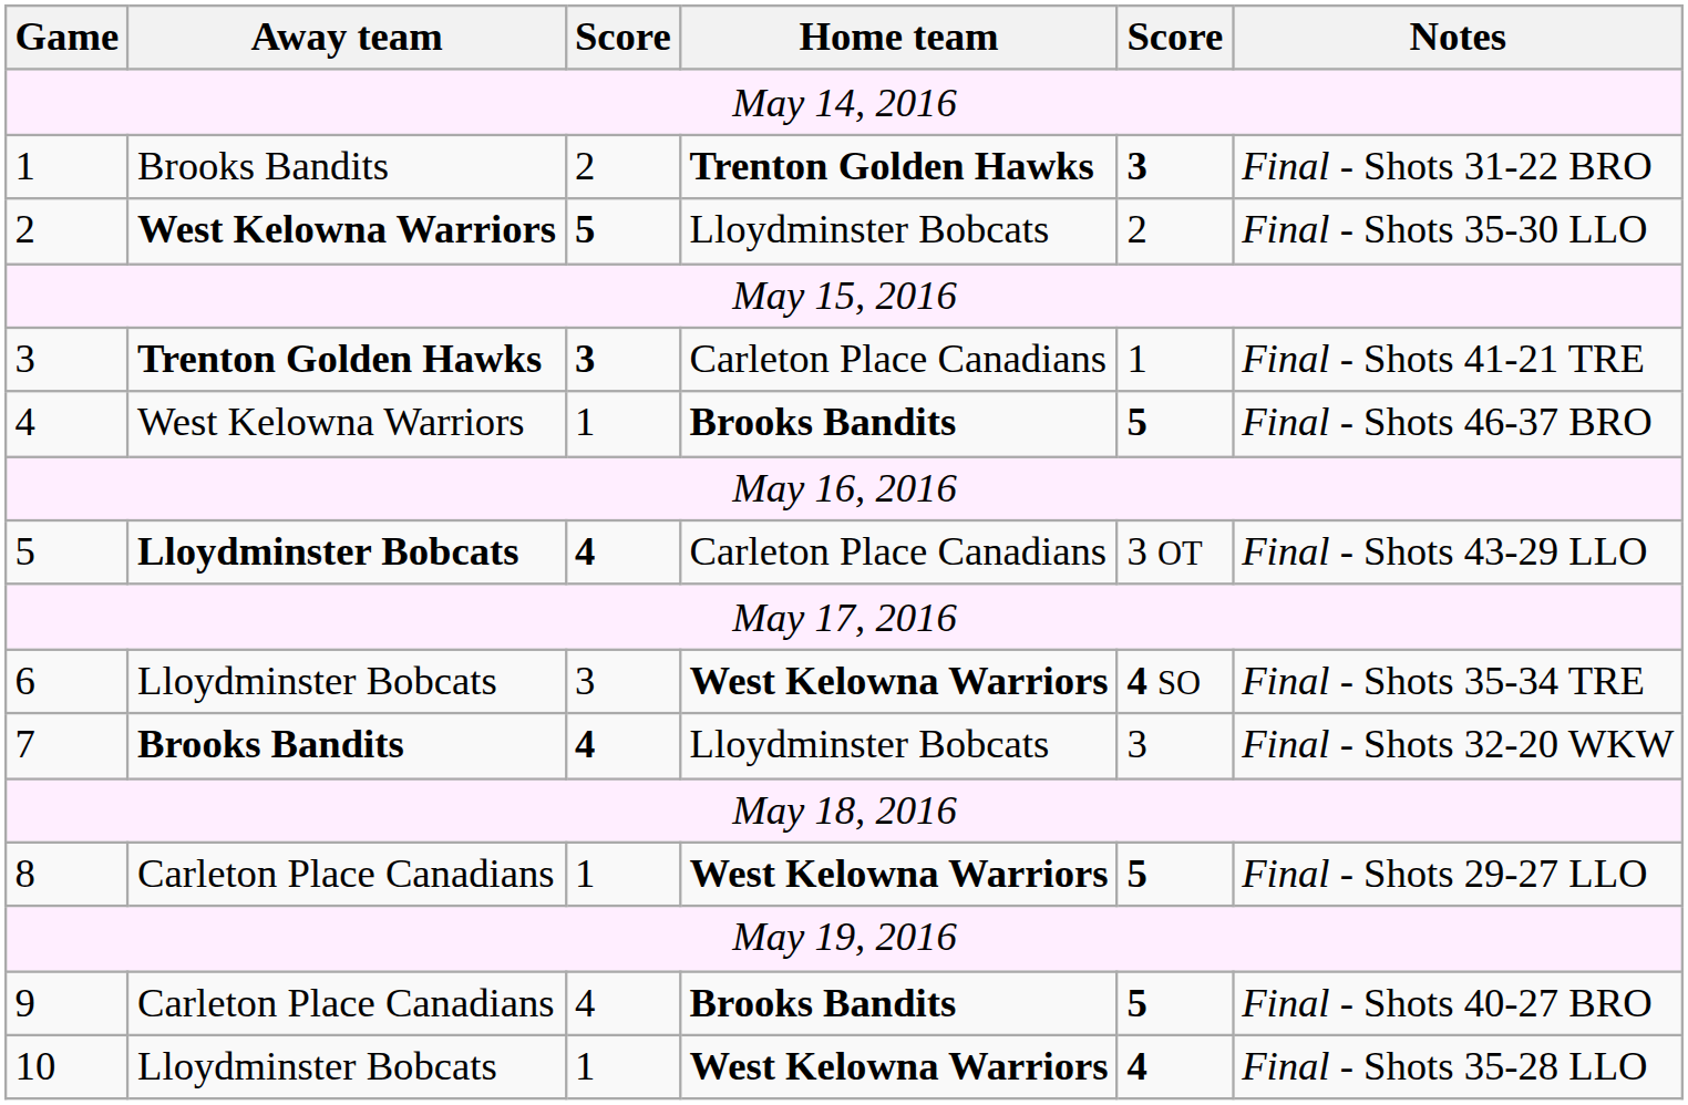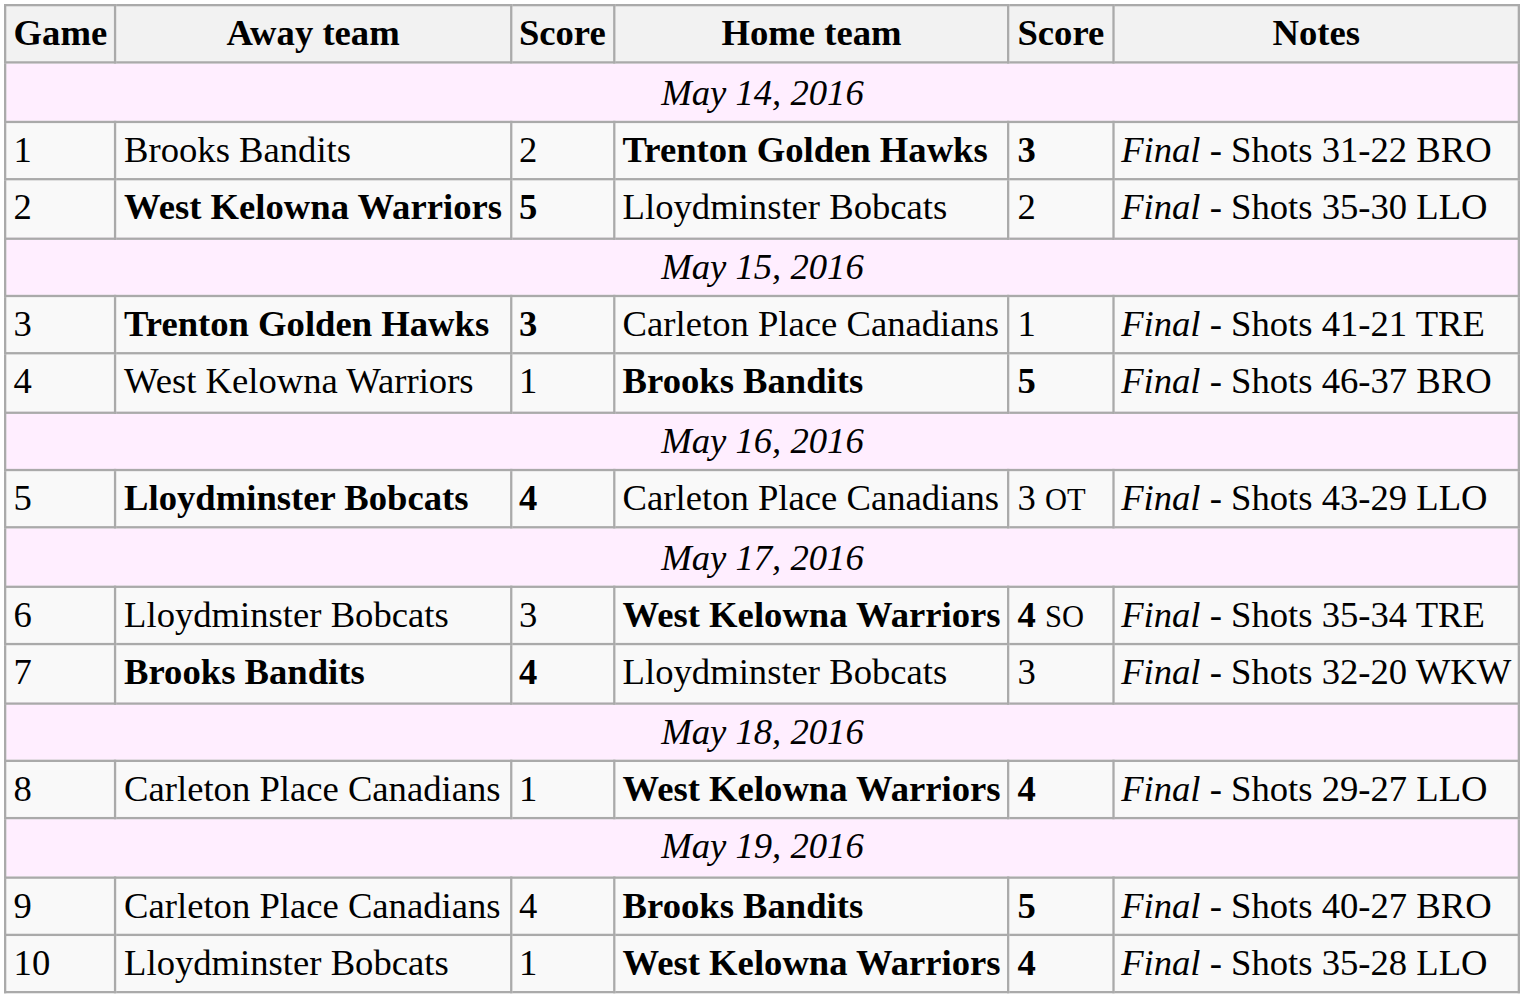8 | column 5: 5 -> 4
